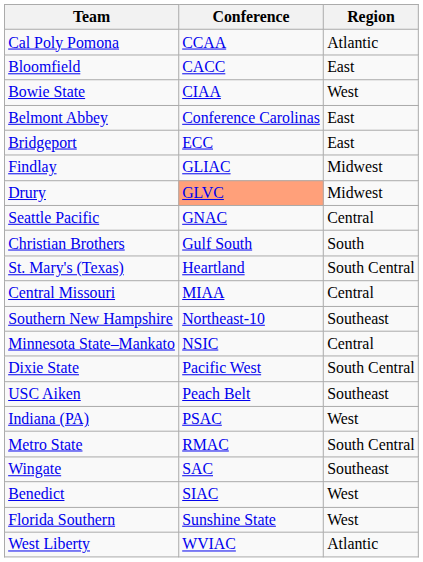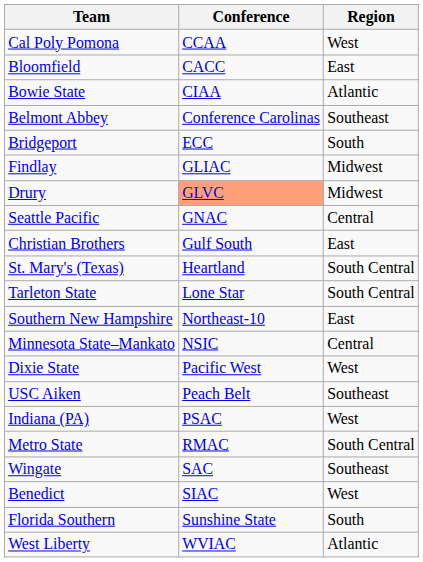Cal Poly Pomona | Region: Atlantic -> West
Bowie State | Region: West -> Atlantic
Belmont Abbey | Region: East -> Southeast
Bridgeport | Region: East -> South
Christian Brothers | Region: South -> East
+ row: Tarleton State | Lone Star | South Central
- row: Central Missouri | MIAA | Central
Southern New Hampshire | Region: Southeast -> East
Dixie State | Region: South Central -> West
Florida Southern | Region: West -> South
